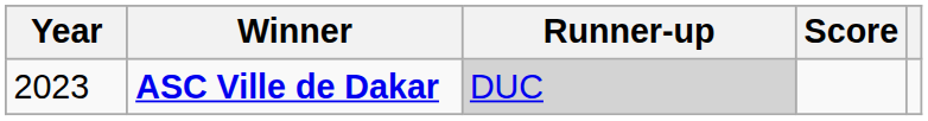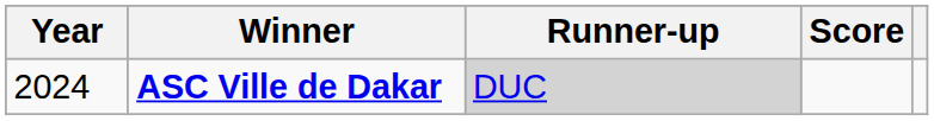ASC Ville de Dakar | Year: 2023 -> 2024
